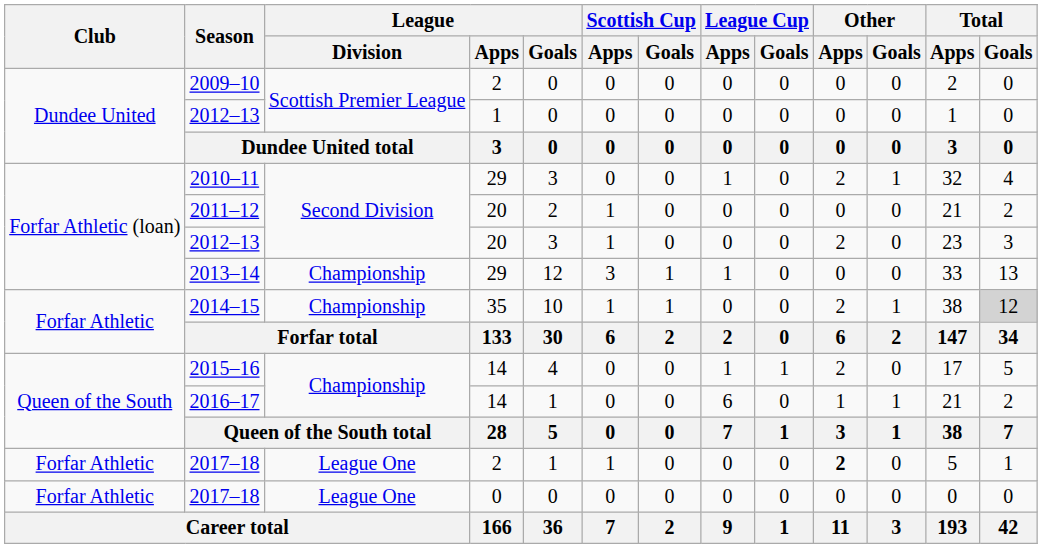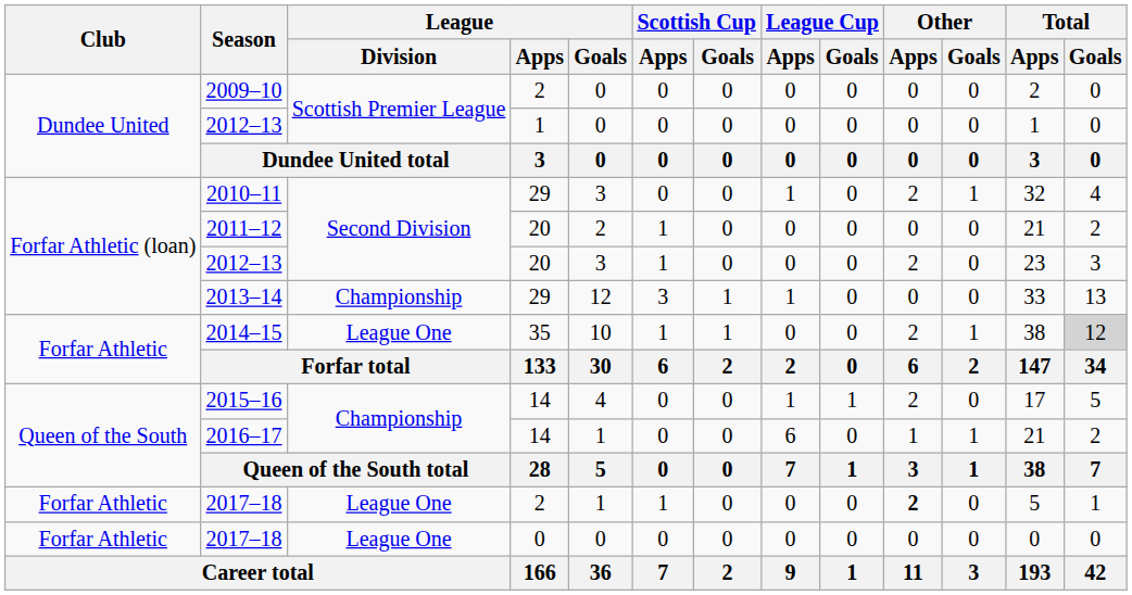2014–15 | League / Division: Championship -> League One
